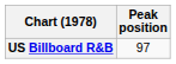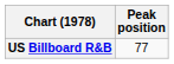US Billboard R&B | Peak position: 97 -> 77
